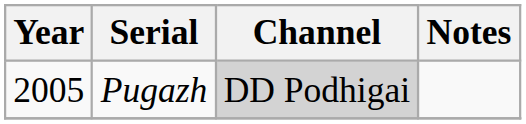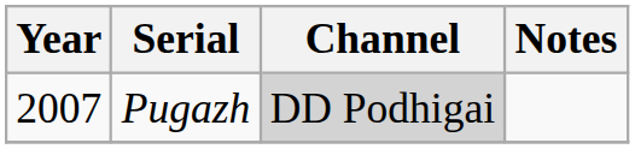Pugazh | Year: 2005 -> 2007
